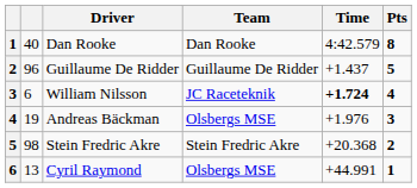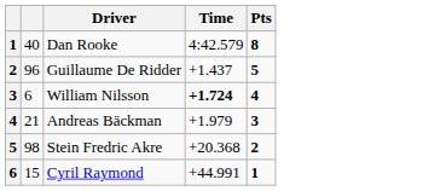- column: Team | Dan Rooke | Guillaume De Ridder | JC Raceteknik | Olsbergs MSE | Stein Fredric Akre | Olsbergs MSE
Andreas Bäckman | column 2: 19 -> 21
Andreas Bäckman | Time: +1.976 -> +1.979
Cyril Raymond | column 2: 13 -> 15
